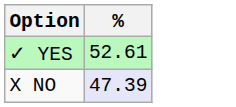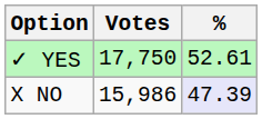+ column: Votes | 17,750 | 15,986
